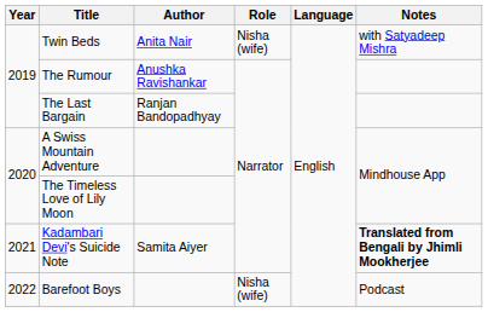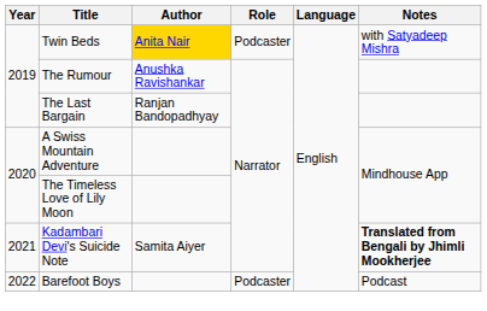Twin Beds | Author: no background -> gold background
Twin Beds | Role: Nisha (wife) -> Podcaster
Barefoot Boys | Role: Nisha (wife) -> Podcaster
